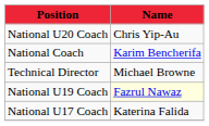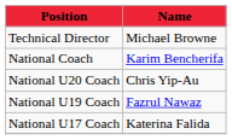rows swapped: Technical Director <-> National U20 Coach
National U19 Coach | Name: lightyellow background -> no background
